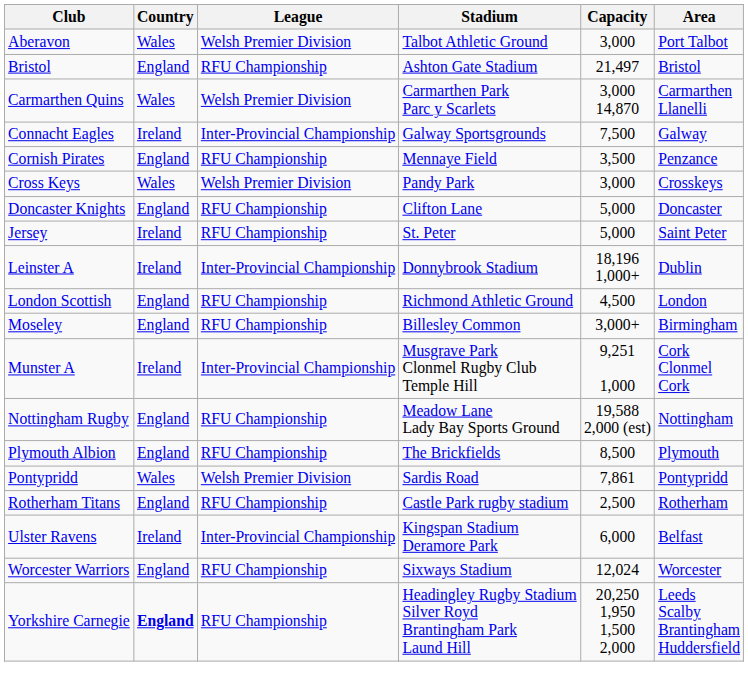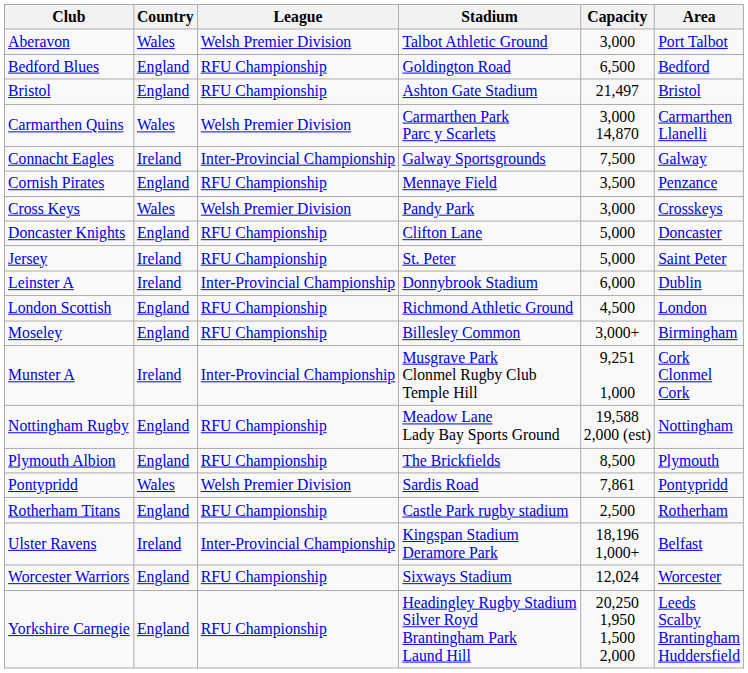+ row: Bedford Blues | England | RFU Championship | Goldington Road | 6,500 | Bedford
Leinster A | Capacity: 18,196 1,000+ -> 6,000
Ulster Ravens | Capacity: 6,000 -> 18,196 1,000+
Yorkshire Carnegie | Country: bold -> normal
